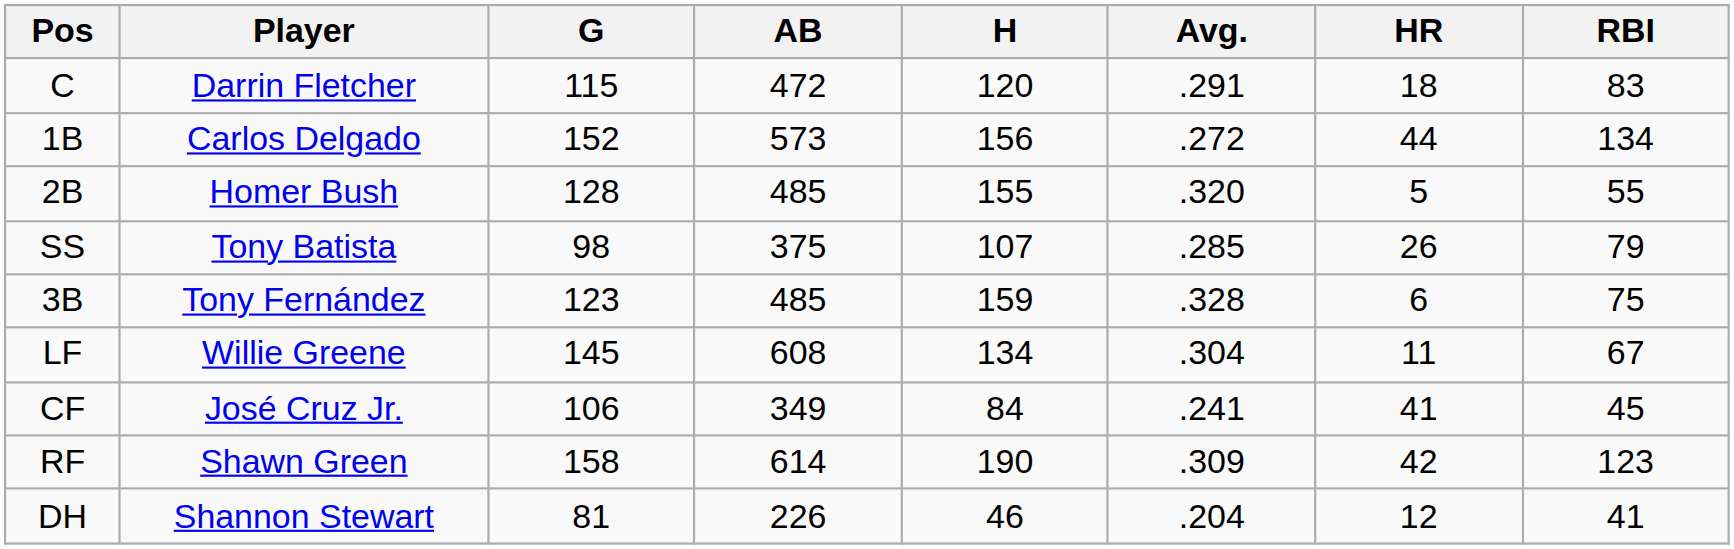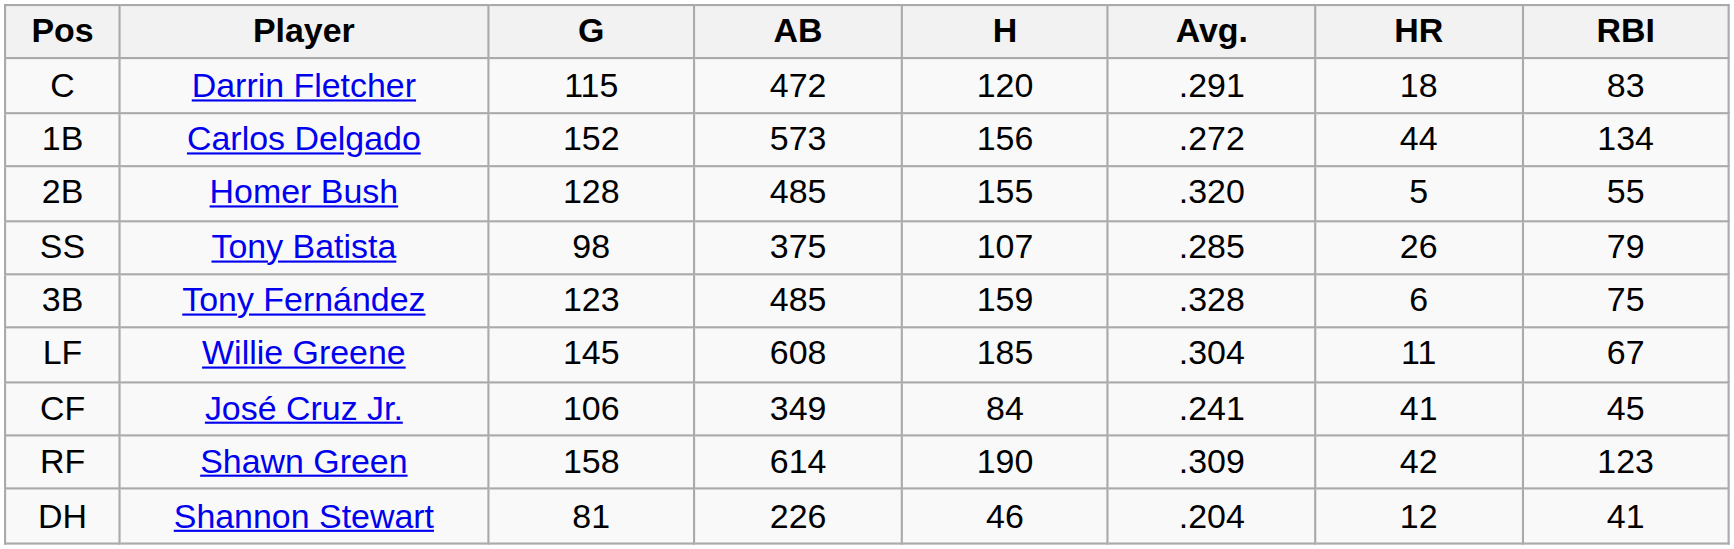LF | H: 134 -> 185
